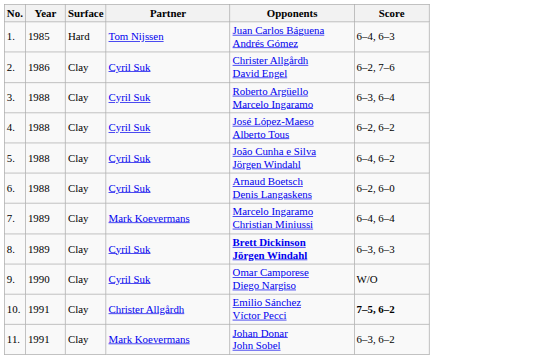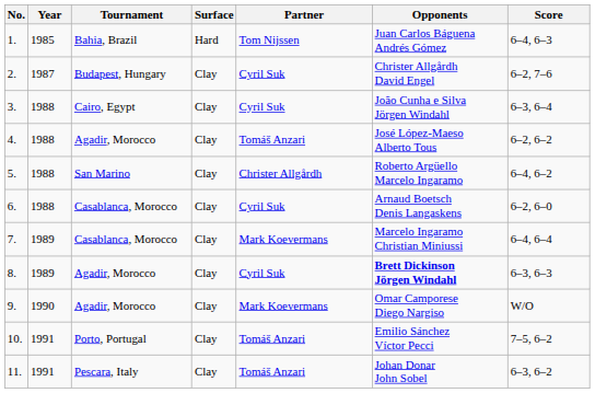+ column: Tournament | Bahia, Brazil | Budapest, Hungary | Cairo, Egypt | Agadir, Morocco | San Marino | Casablanca, Morocco | Casablanca, Morocco | Agadir, Morocco | Agadir, Morocco | Porto, Portugal | Pescara, Italy
2. | Year: 1986 -> 1987
3. | Opponents: Roberto Argüello Marcelo Ingaramo -> João Cunha e Silva Jörgen Windahl
4. | Partner: Cyril Suk -> Tomáš Anzari
5. | Partner: Cyril Suk -> Christer Allgårdh
5. | Opponents: João Cunha e Silva Jörgen Windahl -> Roberto Argüello Marcelo Ingaramo
9. | Partner: Cyril Suk -> Mark Koevermans
10. | Partner: Christer Allgårdh -> Tomáš Anzari
10. | Score: bold -> normal
11. | Partner: Mark Koevermans -> Tomáš Anzari
